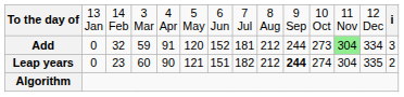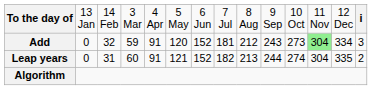Add | column 10: 244 -> 243
Leap years | column 3: 23 -> 31
Leap years | column 5: 90 -> 91
Leap years | column 7: 151 -> 152
Leap years | column 9: 212 -> 213
Leap years | column 10: bold -> normal
